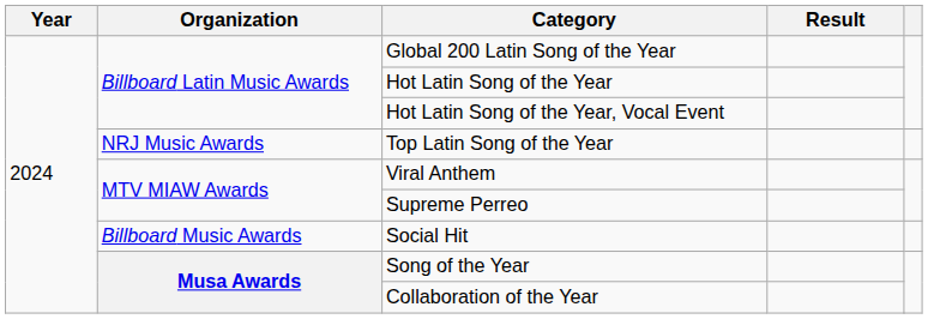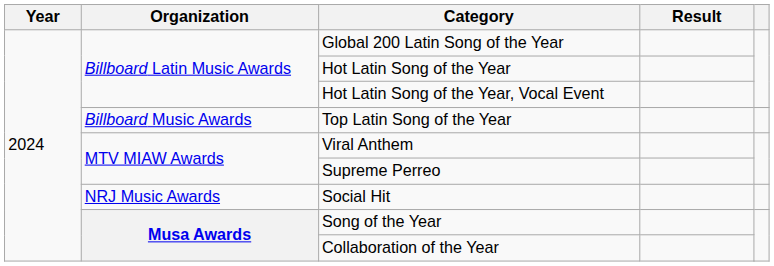Top Latin Song of the Year | Organization: NRJ Music Awards -> Billboard Music Awards
Social Hit | Organization: Billboard Music Awards -> NRJ Music Awards
